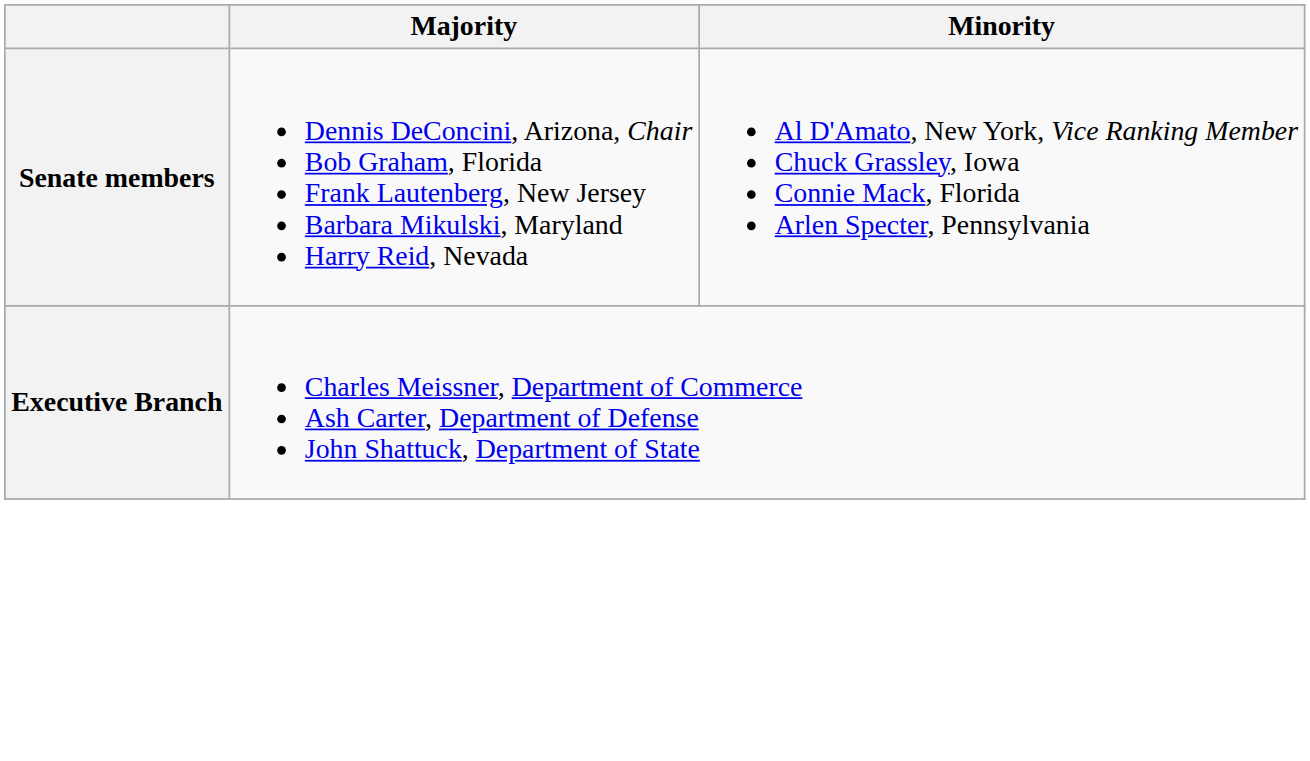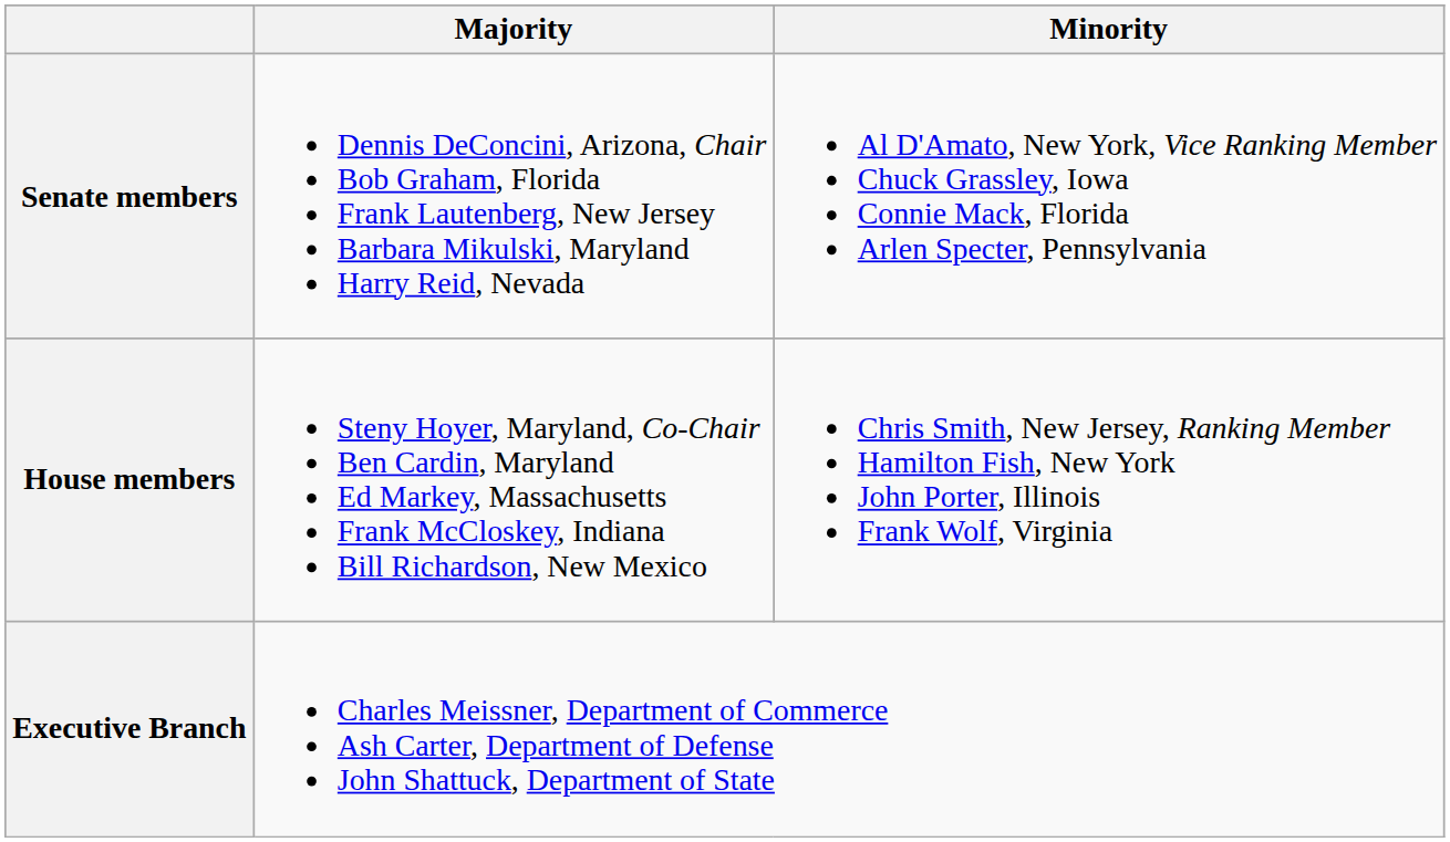+ row: House members | Steny Hoyer, Maryland, Co-Chair Ben Cardin, Maryland Ed Markey, Massachusetts Frank McCloskey, Indiana Bill Richardson, New Mexico | Chris Smith, New Jersey, Ranking Member Hamilton Fish, New York John Porter, Illinois Frank Wolf, Virginia
